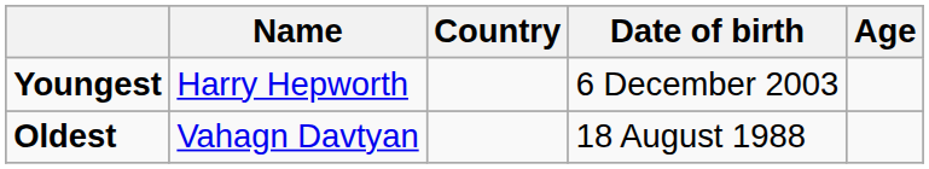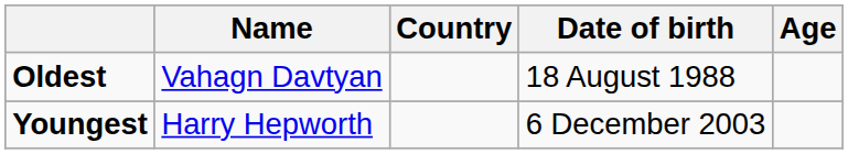rows swapped: Youngest <-> Oldest
